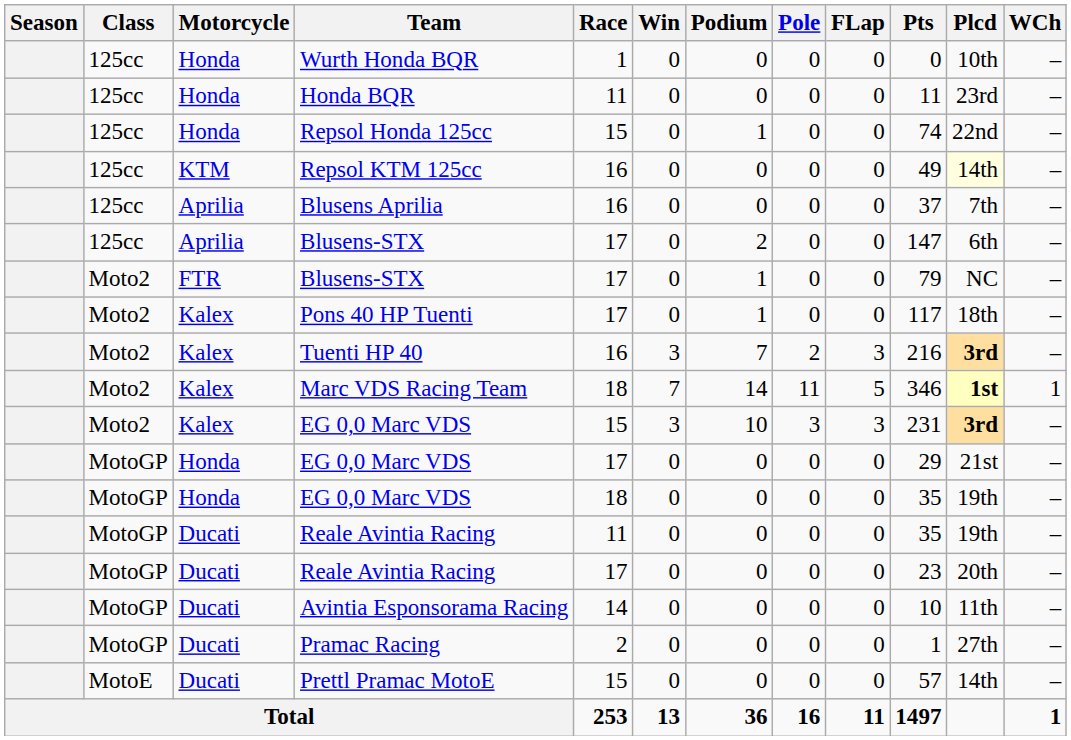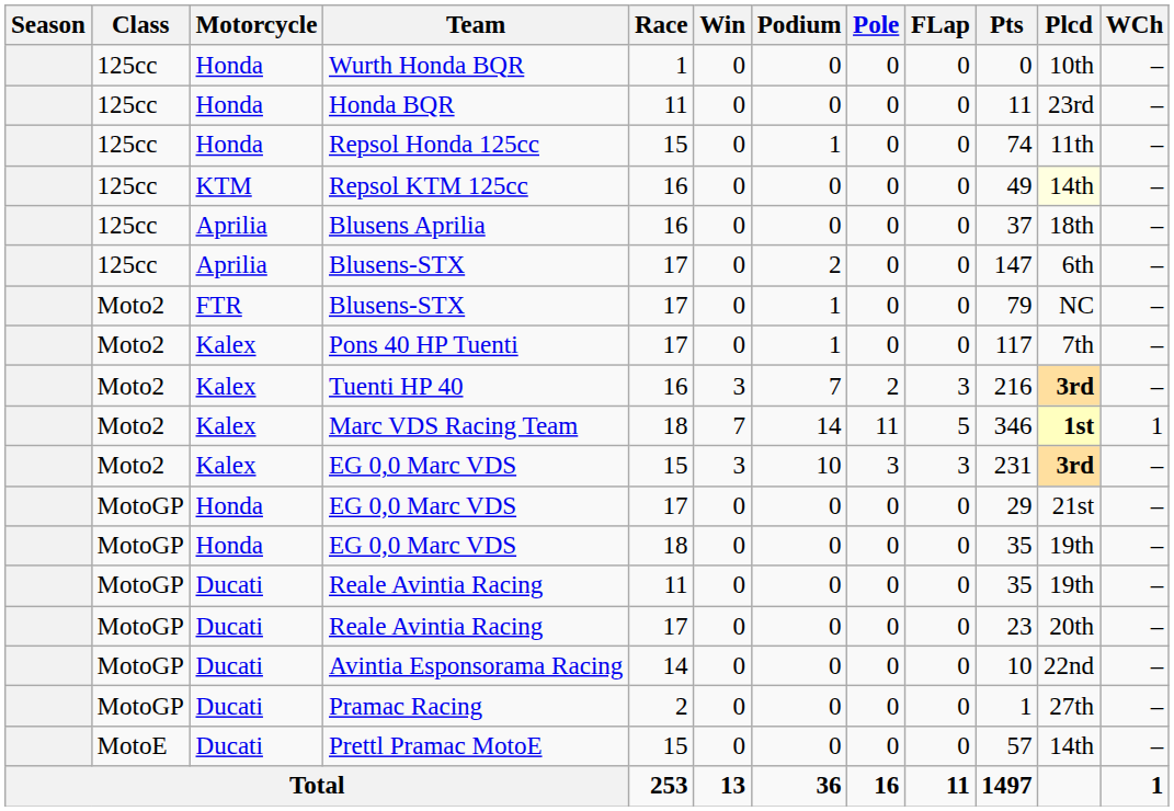Repsol Honda 125cc | Plcd: 22nd -> 11th
Blusens Aprilia | Plcd: 7th -> 18th
Pons 40 HP Tuenti | Plcd: 18th -> 7th
Avintia Esponsorama Racing | Plcd: 11th -> 22nd
